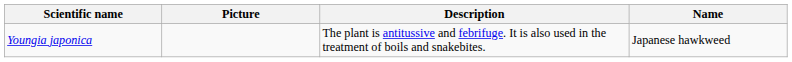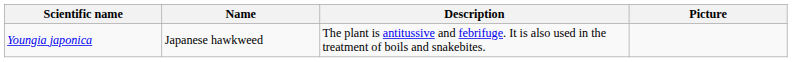columns swapped: Name <-> Picture
